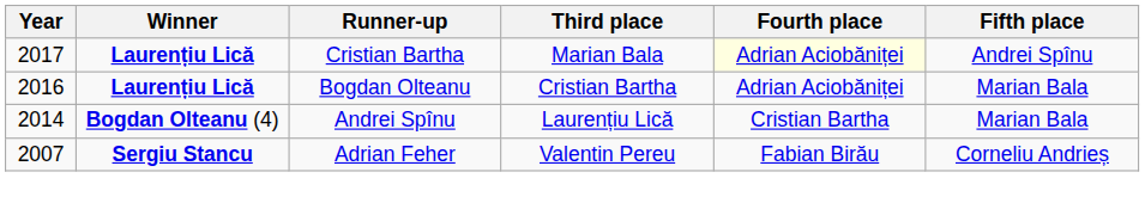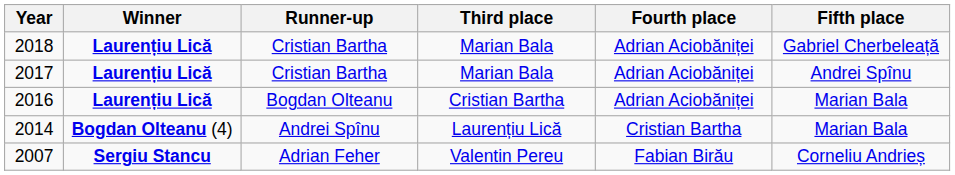+ row: 2018 | Laurențiu Lică | Cristian Bartha | Marian Bala | Adrian Aciobăniței | Gabriel Cherbeleață
2017 | Fourth place: lightyellow background -> no background
